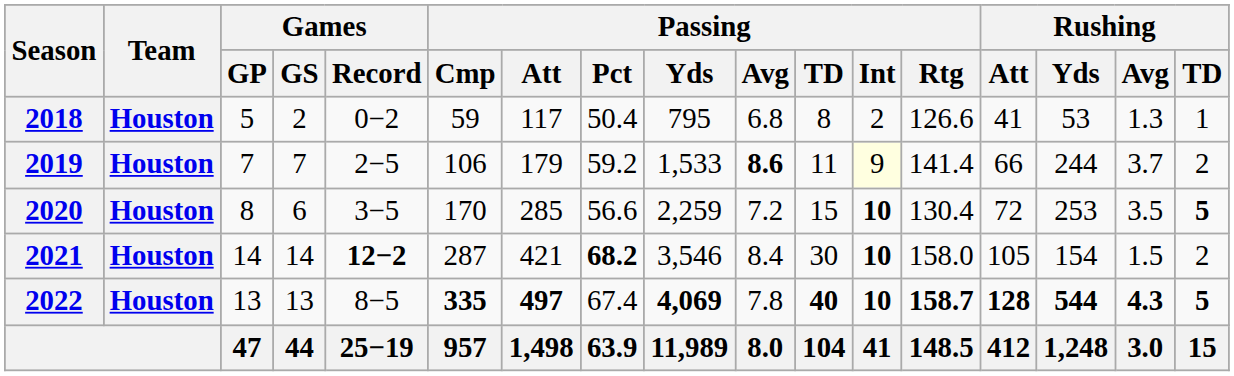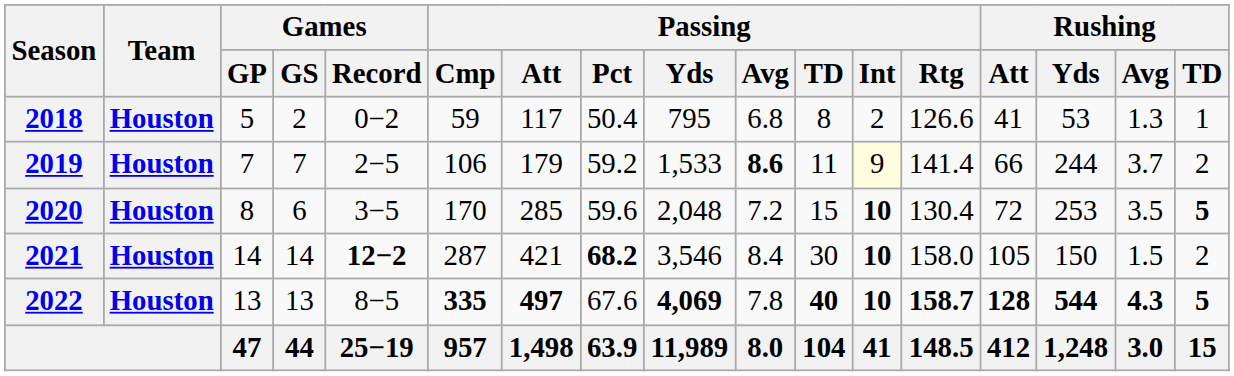2020 | Passing / Pct: 56.6 -> 59.6
2020 | Passing / Yds: 2,259 -> 2,048
2021 | Rushing / Yds: 154 -> 150
2022 | Passing / Pct: 67.4 -> 67.6
